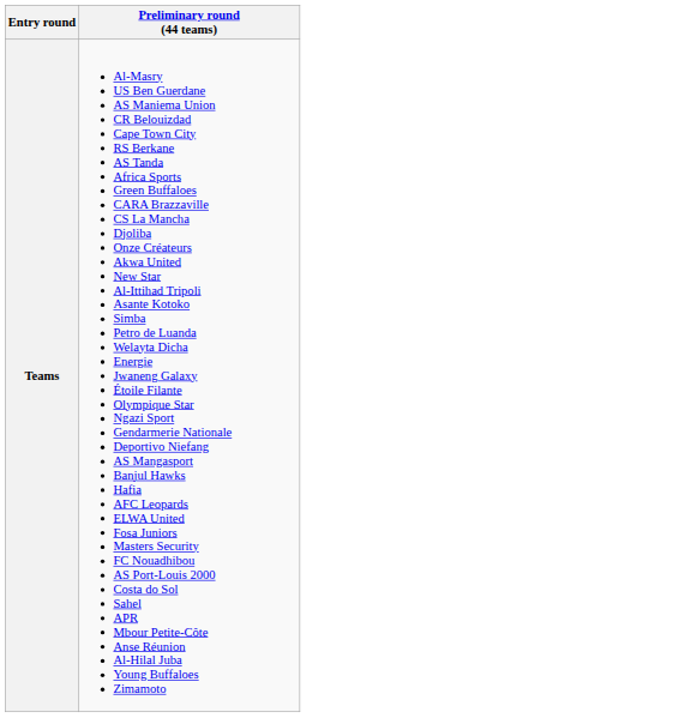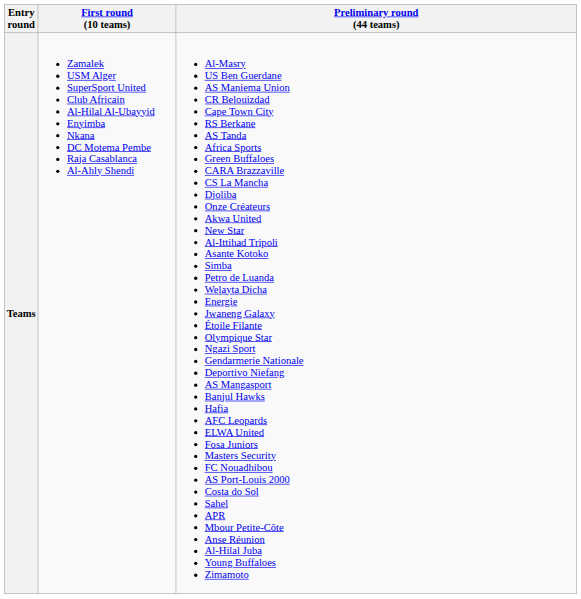+ column: First round (10 teams) | Zamalek USM Alger SuperSport United Club Africain Al-Hilal Al-Ubayyid Enyimba Nkana DC Motema Pembe Raja Casablanca Al-Ahly Shendi
